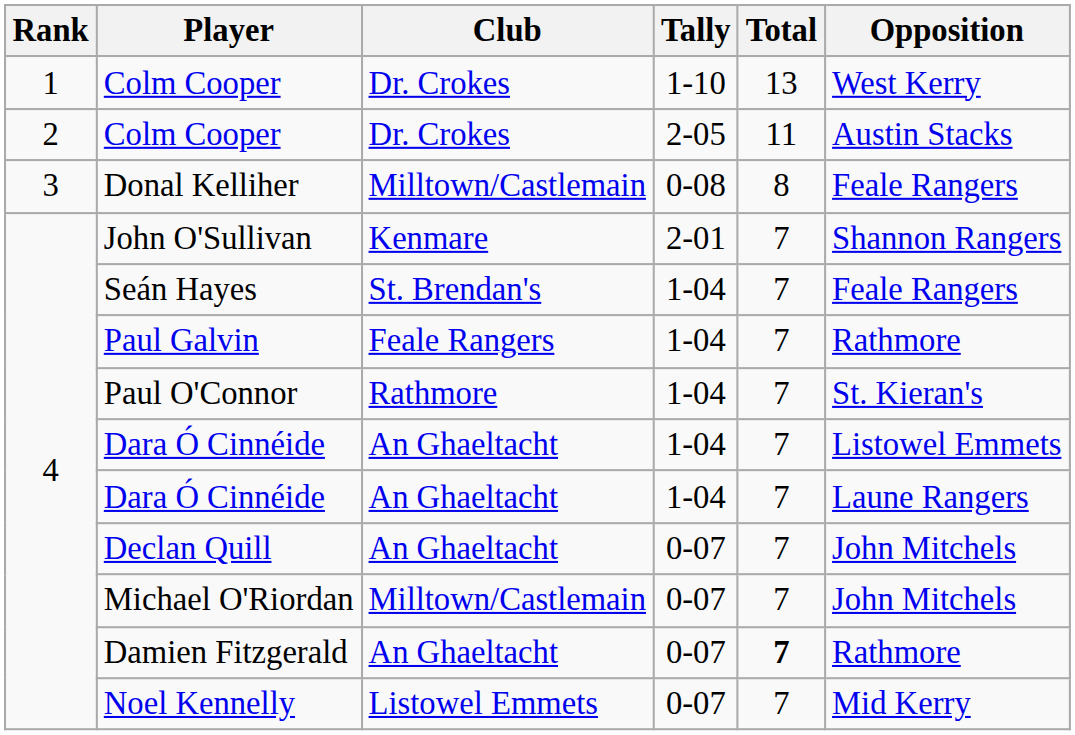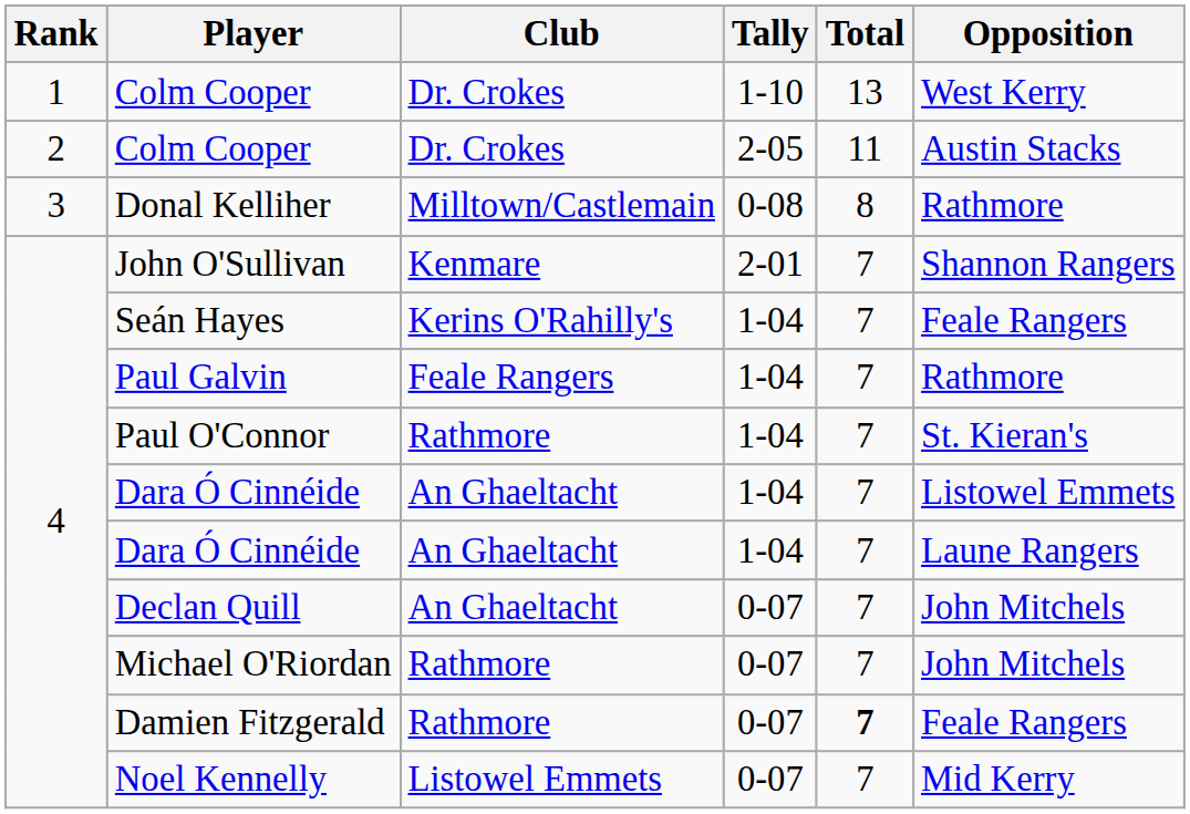Donal Kelliher | Opposition: Feale Rangers -> Rathmore
Seán Hayes | Club: St. Brendan's -> Kerins O'Rahilly's
Michael O'Riordan | Club: Milltown/Castlemain -> Rathmore
Damien Fitzgerald | Club: An Ghaeltacht -> Rathmore
Damien Fitzgerald | Opposition: Rathmore -> Feale Rangers
